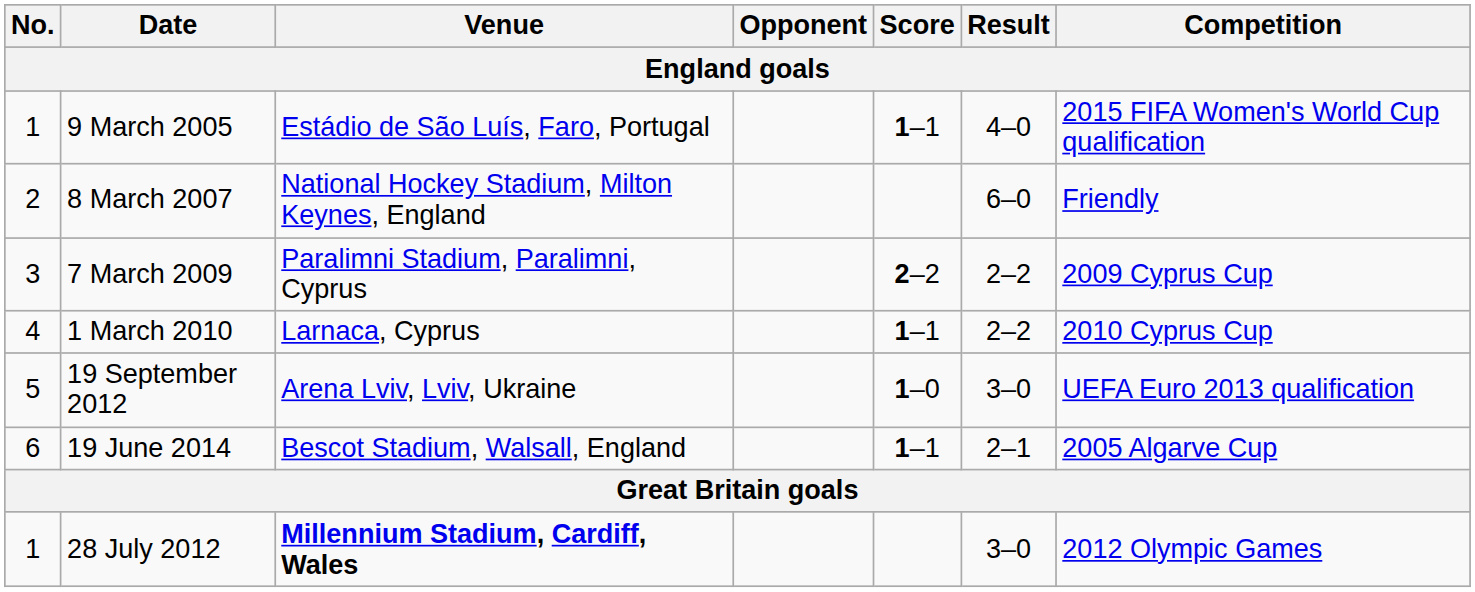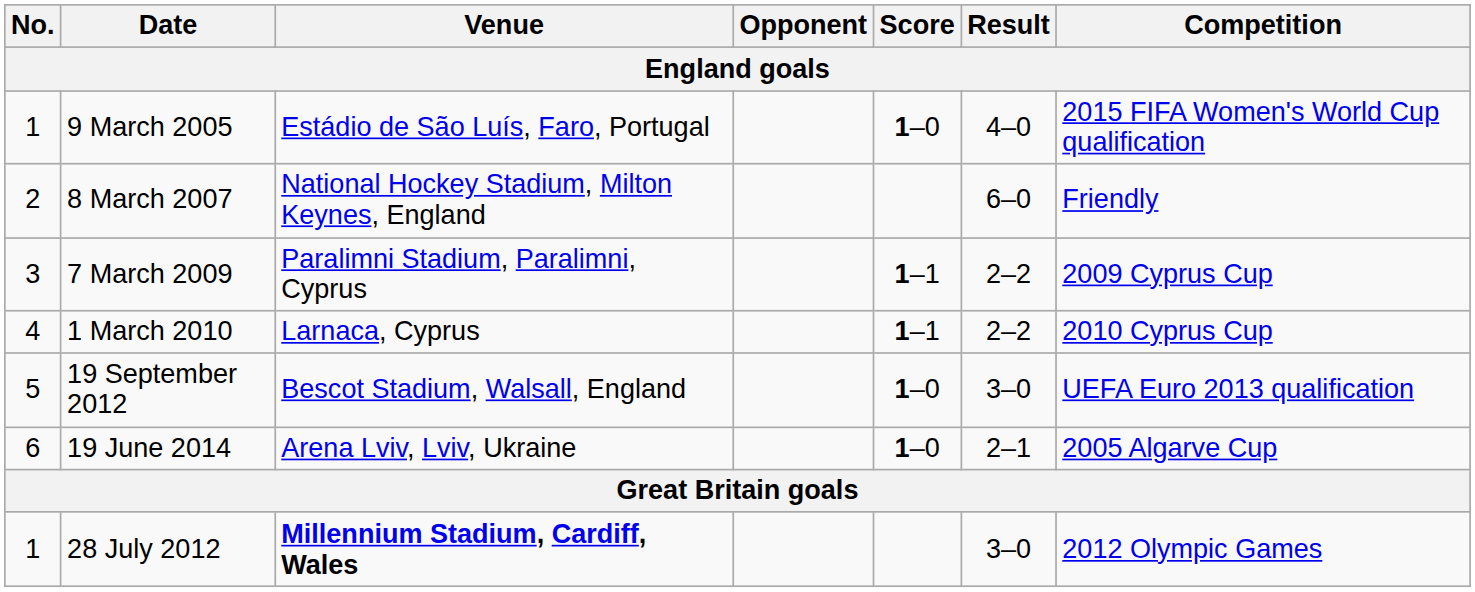9 March 2005 | Score: 1–1 -> 1–0
7 March 2009 | Score: 2–2 -> 1–1
19 September 2012 | Venue: Arena Lviv, Lviv, Ukraine -> Bescot Stadium, Walsall, England
19 June 2014 | Venue: Bescot Stadium, Walsall, England -> Arena Lviv, Lviv, Ukraine
19 June 2014 | Score: 1–1 -> 1–0
